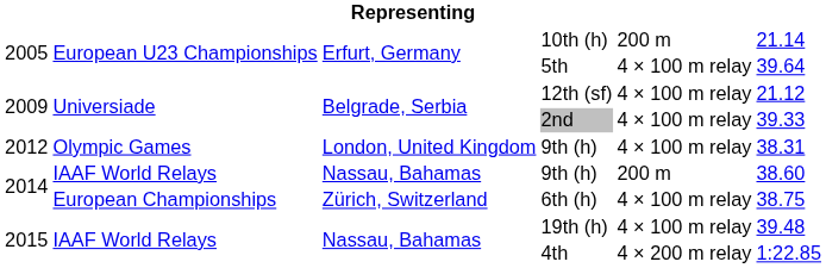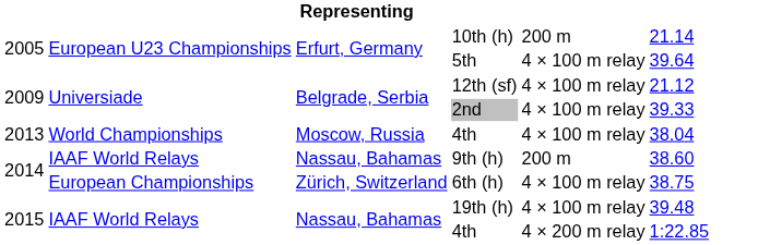- row: 2012 | Olympic Games | London, United Kingdom | 9th (h) | 4 × 100 m relay | 38.31
+ row: 2013 | World Championships | Moscow, Russia | 4th | 4 × 100 m relay | 38.04
